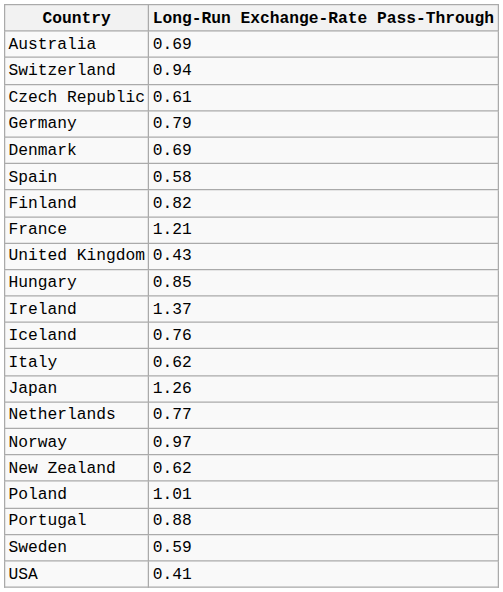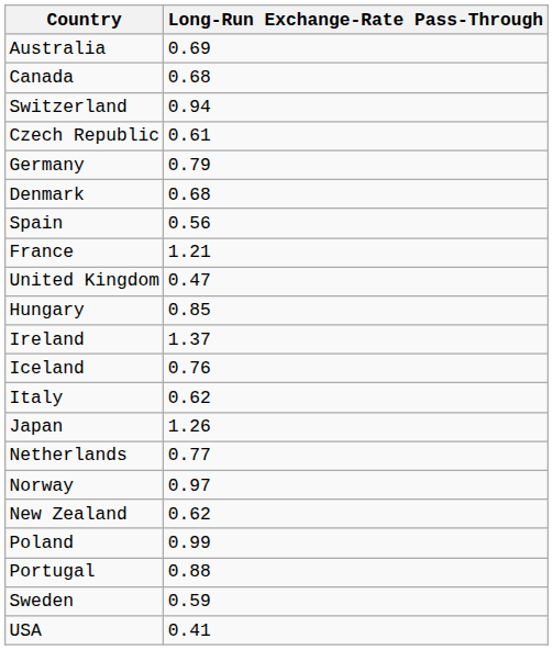+ row: Canada | 0.68
Denmark | Long-Run Exchange-Rate Pass-Through: 0.69 -> 0.68
Spain | Long-Run Exchange-Rate Pass-Through: 0.58 -> 0.56
- row: Finland | 0.82
United Kingdom | Long-Run Exchange-Rate Pass-Through: 0.43 -> 0.47
Poland | Long-Run Exchange-Rate Pass-Through: 1.01 -> 0.99
